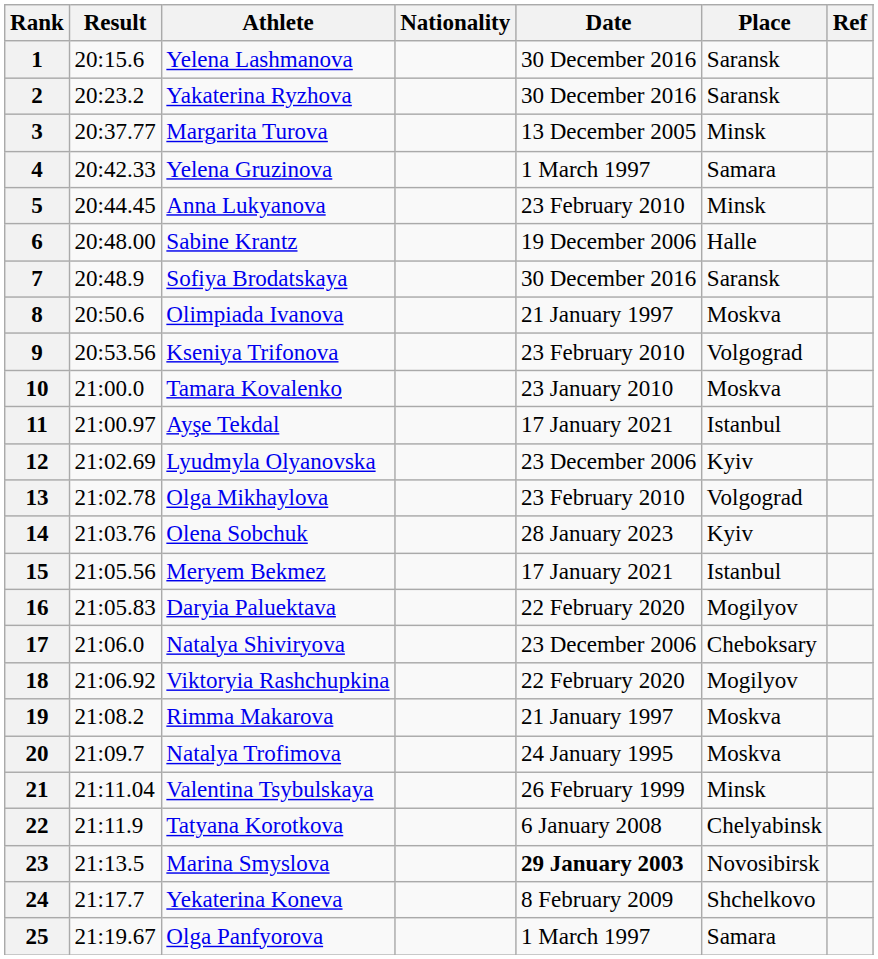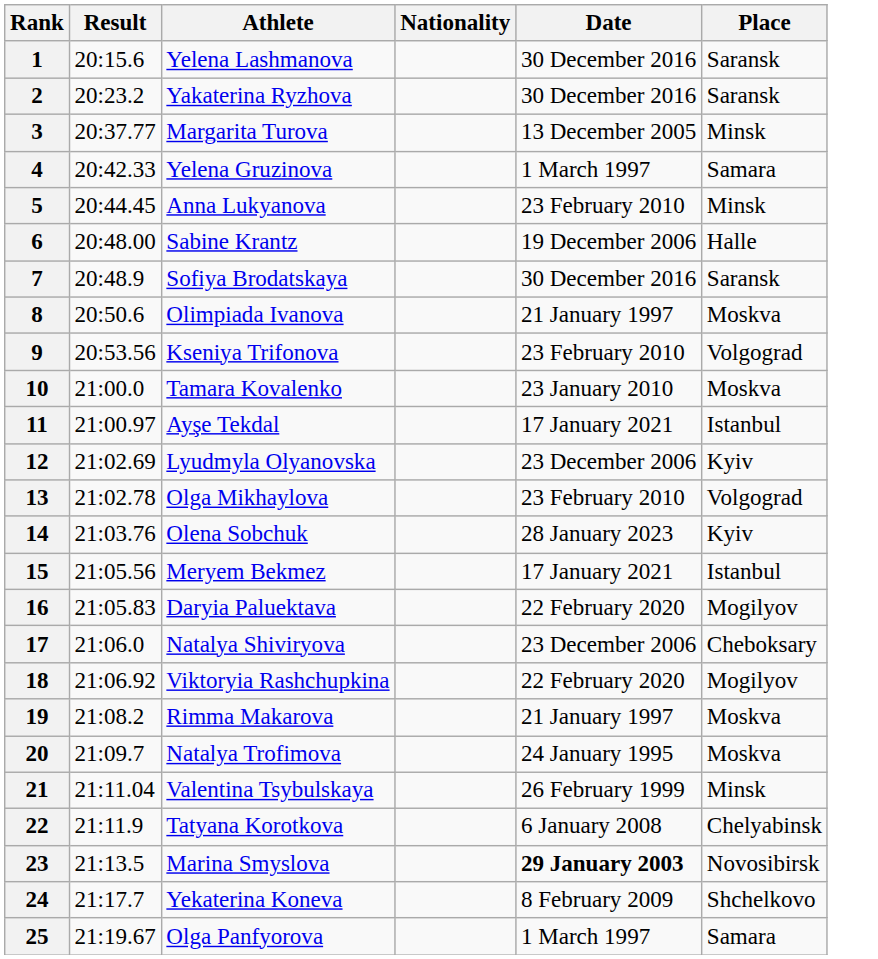- column: Ref
